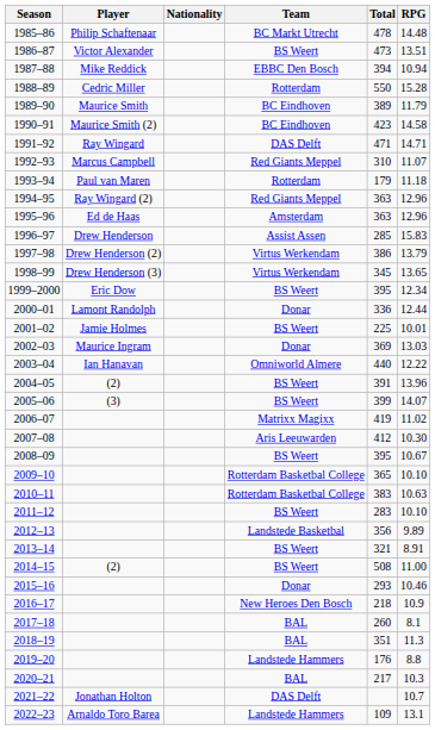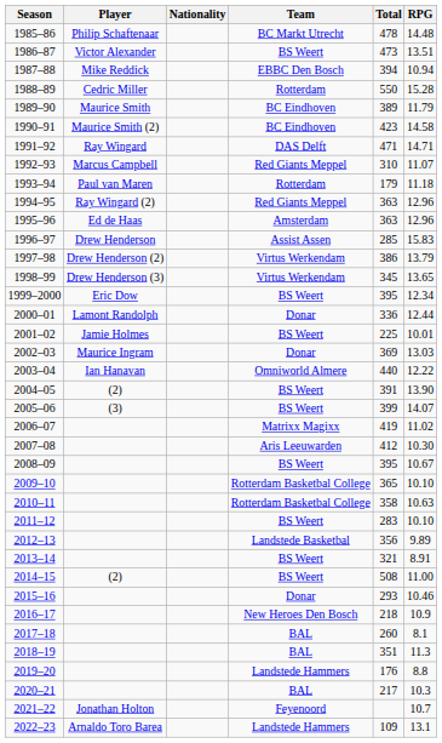2004–05 | RPG: 13.96 -> 13.90
2010–11 | Total: 383 -> 358
2021–22 | Team: DAS Delft -> Feyenoord
